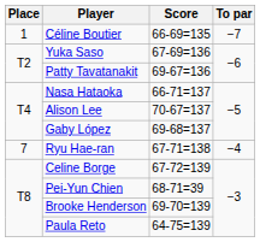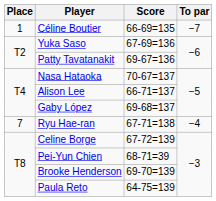Nasa Hataoka | Score: 66-71=137 -> 70-67=137
Alison Lee | Score: 70-67=137 -> 66-71=137
